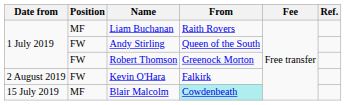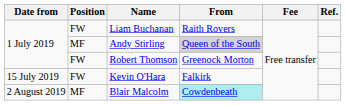Liam Buchanan | Position: MF -> FW
Andy Stirling | Position: FW -> MF
Andy Stirling | From: no background -> lightgrey background
Kevin O'Hara | Date from: 2 August 2019 -> 15 July 2019
Blair Malcolm | Date from: 15 July 2019 -> 2 August 2019
